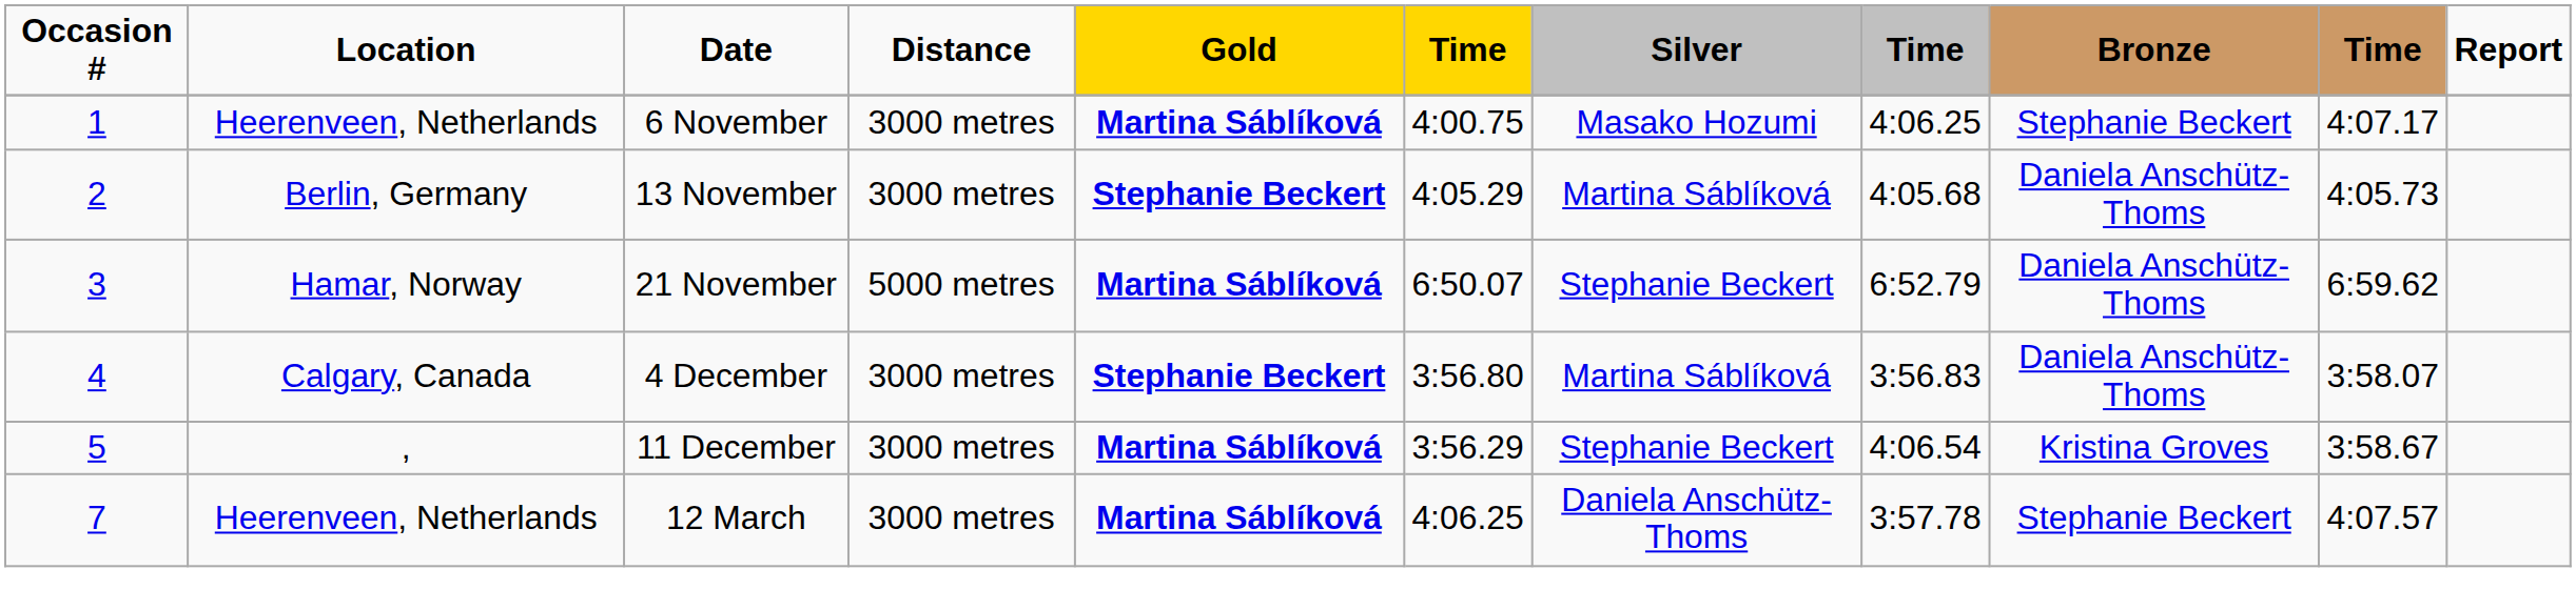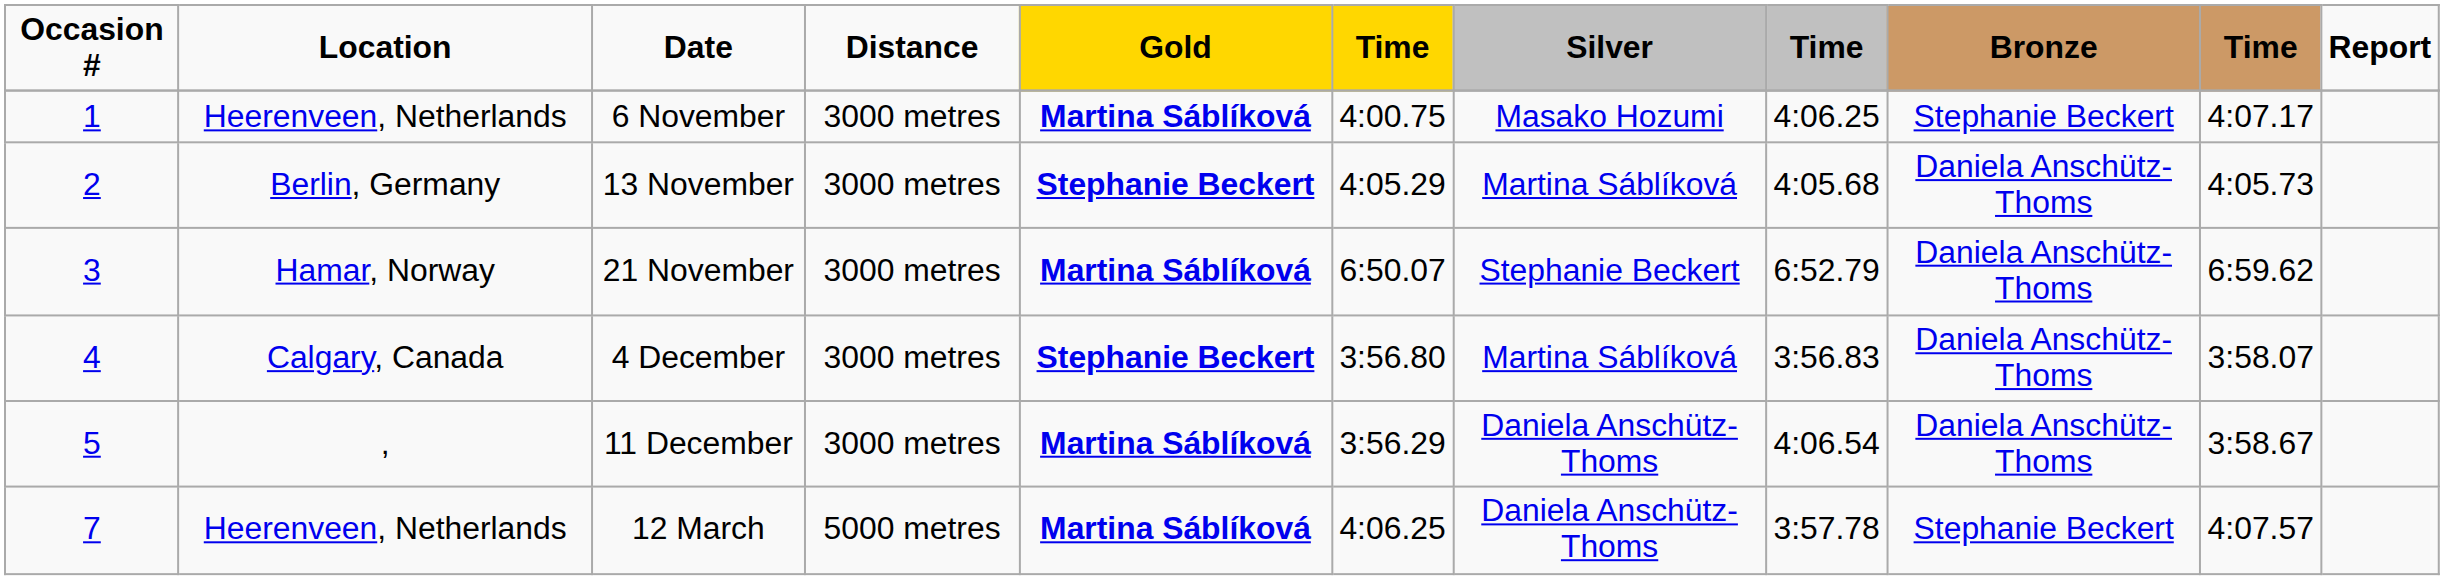21 November | Distance: 5000 metres -> 3000 metres
11 December | Silver: Stephanie Beckert -> Daniela Anschütz-Thoms
11 December | Bronze: Kristina Groves -> Daniela Anschütz-Thoms
12 March | Distance: 3000 metres -> 5000 metres
